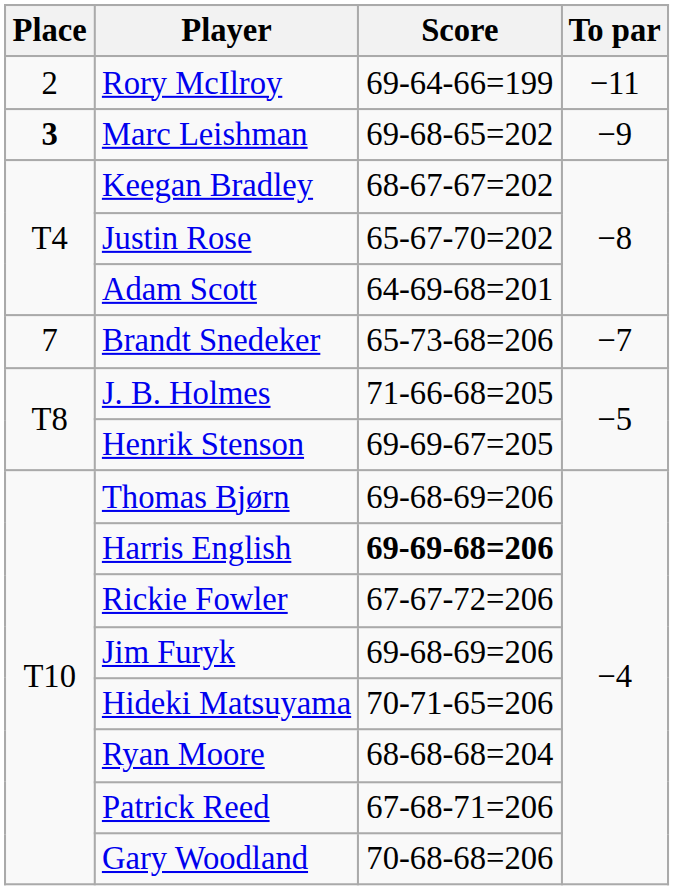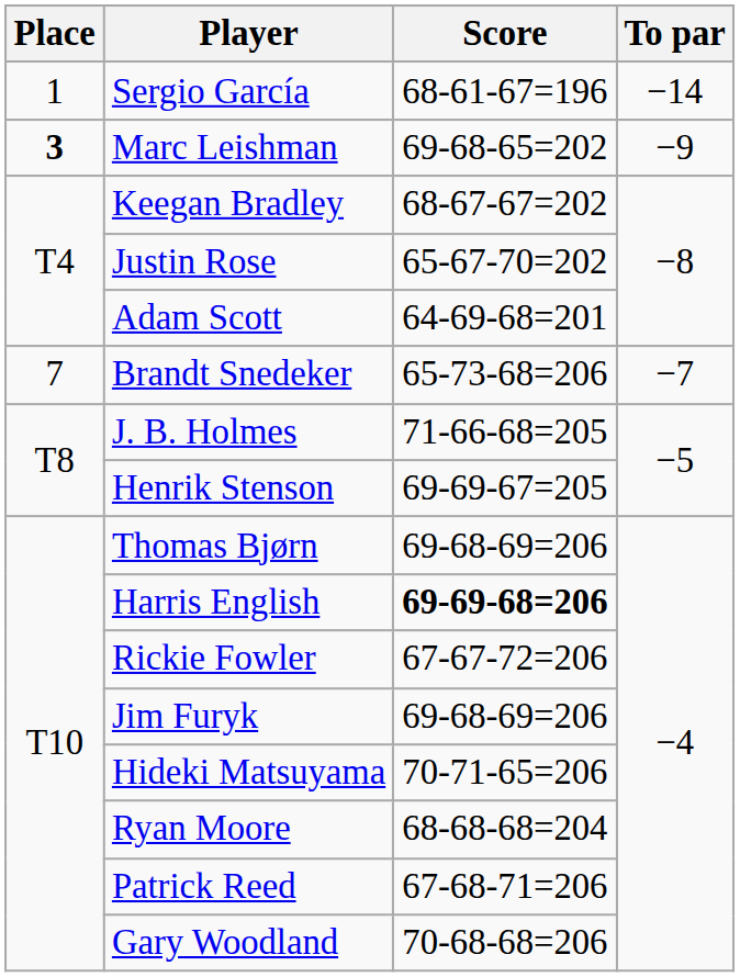+ row: 1 | Sergio García | 68-61-67=196 | −14
- row: 2 | Rory McIlroy | 69-64-66=199 | −11
